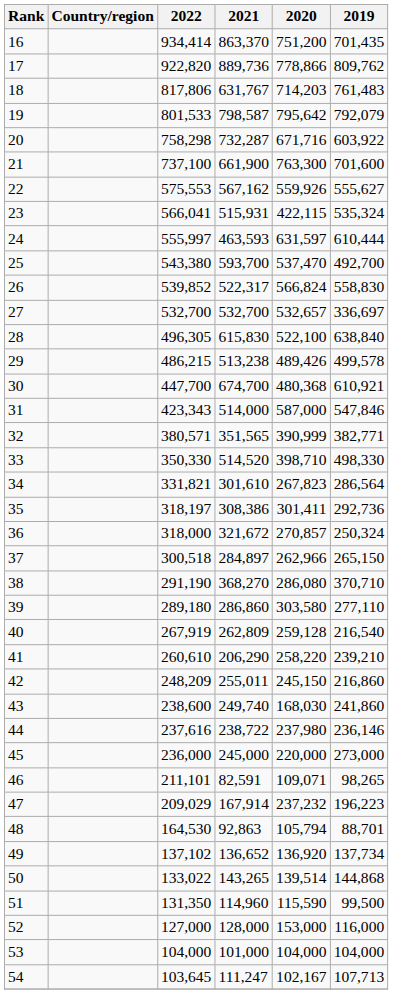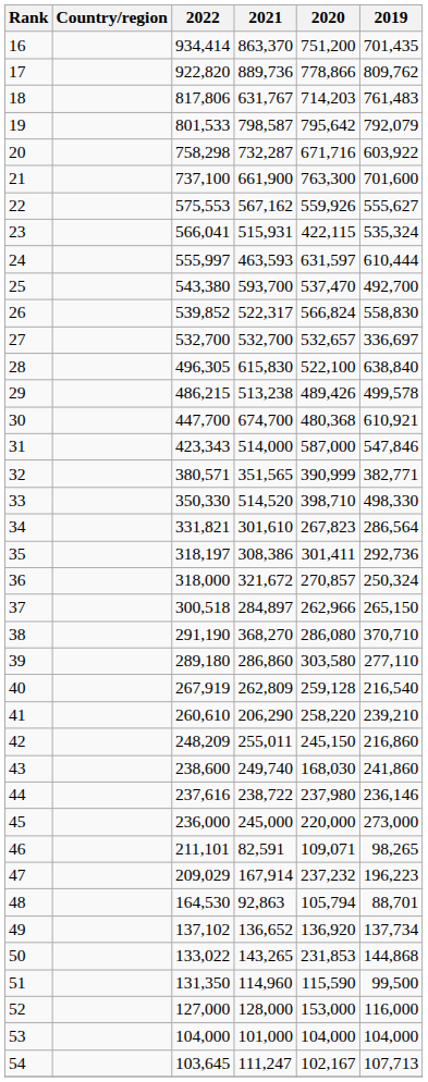50 | 2020: 139,514 -> 231,853
